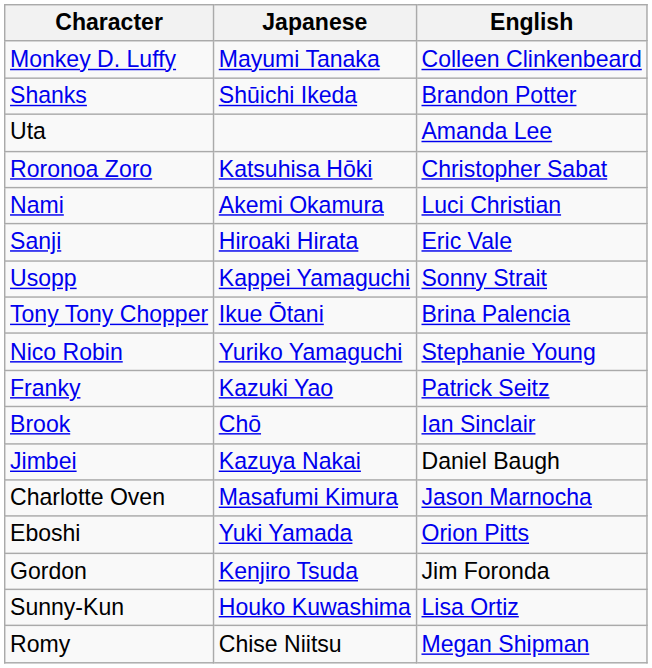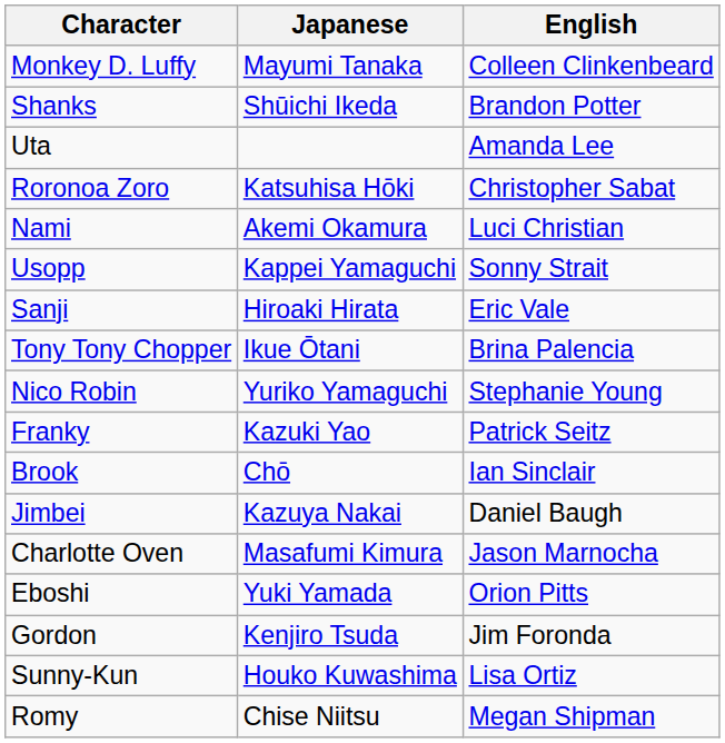rows swapped: Usopp <-> Sanji
